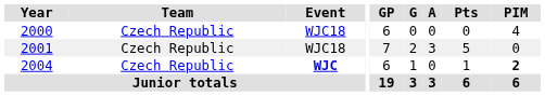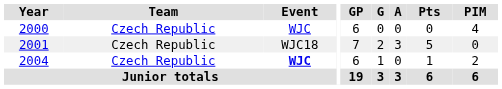2000 | Event: WJC18 -> WJC
2004 | PIM: bold -> normal
